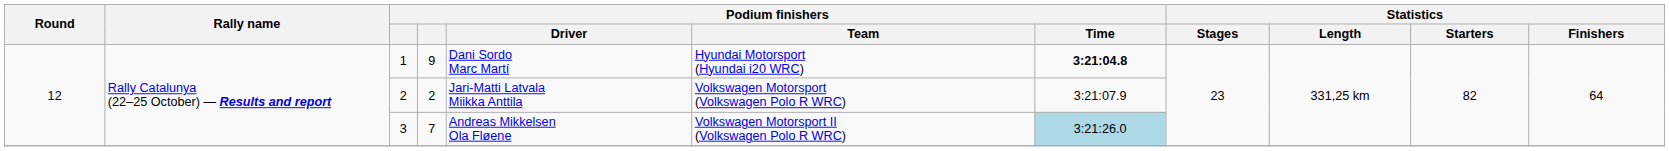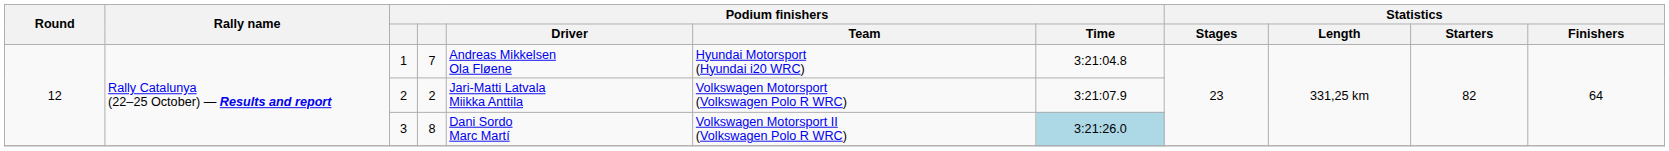1 | column 4: 9 -> 7
1 | Podium finishers / Driver: Dani Sordo Marc Martí -> Andreas Mikkelsen Ola Fløene
1 | Podium finishers / Time: bold -> normal
3 | column 4: 7 -> 8
3 | Podium finishers / Driver: Andreas Mikkelsen Ola Fløene -> Dani Sordo Marc Martí
